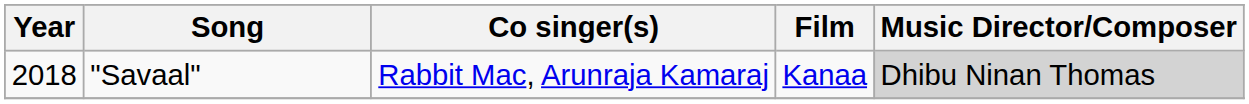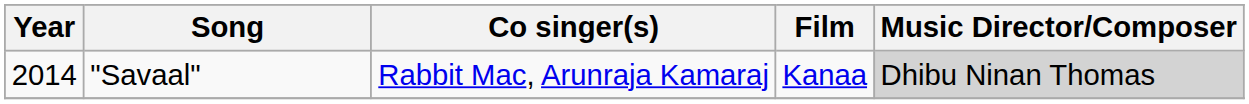"Savaal" | Year: 2018 -> 2014
